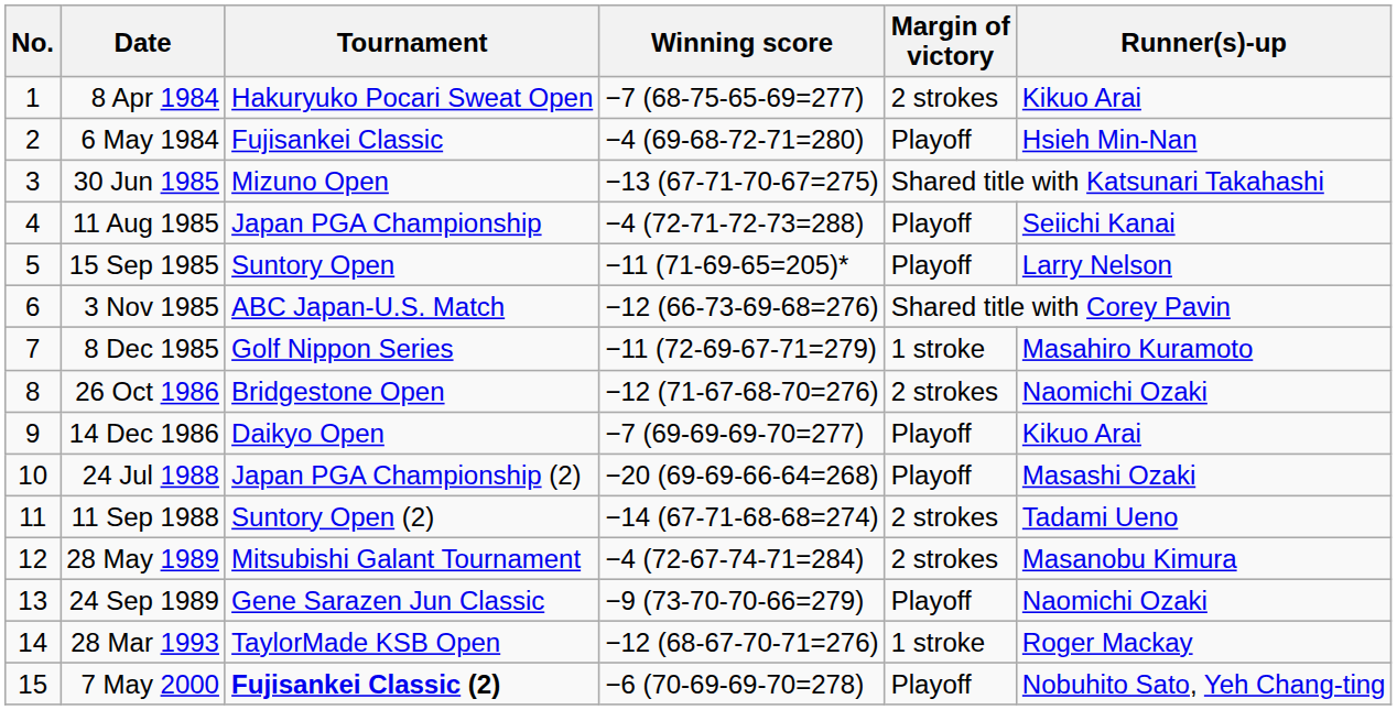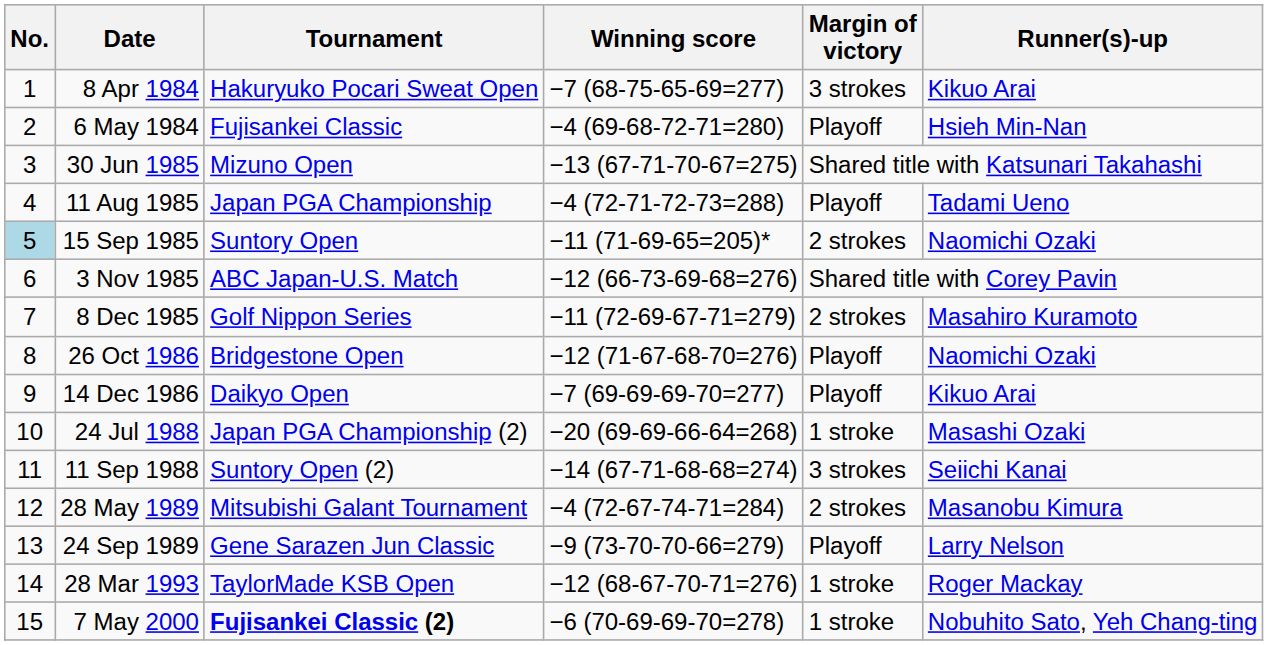8 Apr 1984 | Margin of victory: 2 strokes -> 3 strokes
11 Aug 1985 | Runner(s)-up: Seiichi Kanai -> Tadami Ueno
15 Sep 1985 | No.: no background -> lightblue background
15 Sep 1985 | Margin of victory: Playoff -> 2 strokes
15 Sep 1985 | Runner(s)-up: Larry Nelson -> Naomichi Ozaki
8 Dec 1985 | Margin of victory: 1 stroke -> 2 strokes
26 Oct 1986 | Margin of victory: 2 strokes -> Playoff
24 Jul 1988 | Margin of victory: Playoff -> 1 stroke
11 Sep 1988 | Margin of victory: 2 strokes -> 3 strokes
11 Sep 1988 | Runner(s)-up: Tadami Ueno -> Seiichi Kanai
24 Sep 1989 | Runner(s)-up: Naomichi Ozaki -> Larry Nelson
7 May 2000 | Margin of victory: Playoff -> 1 stroke
